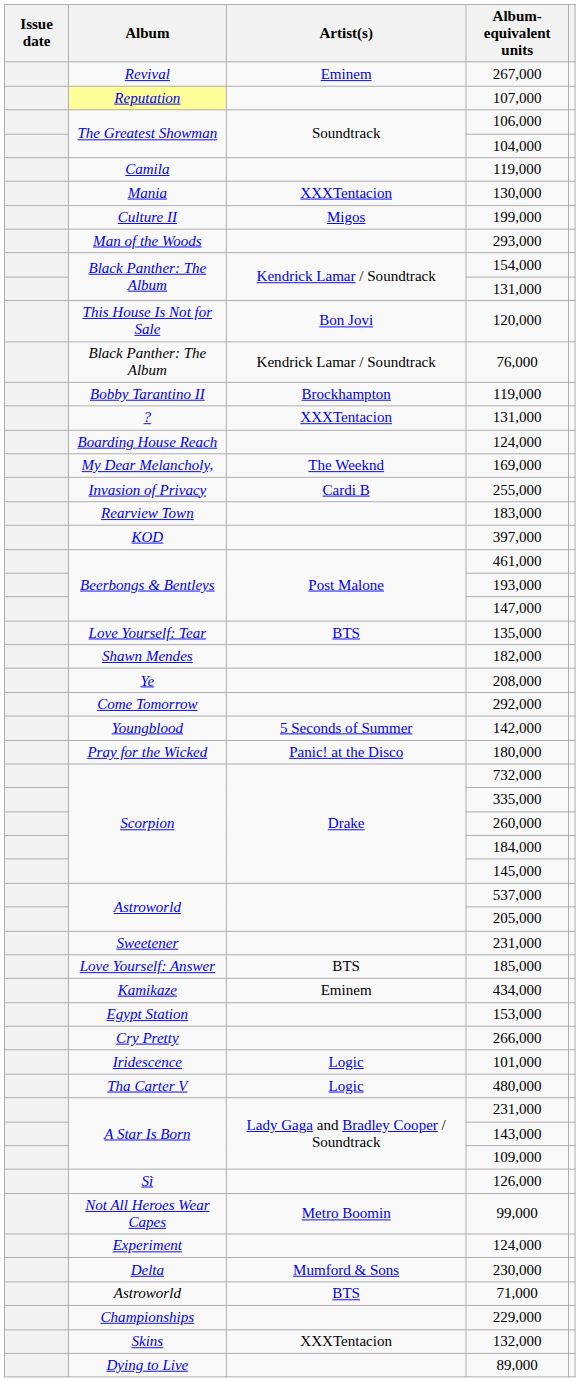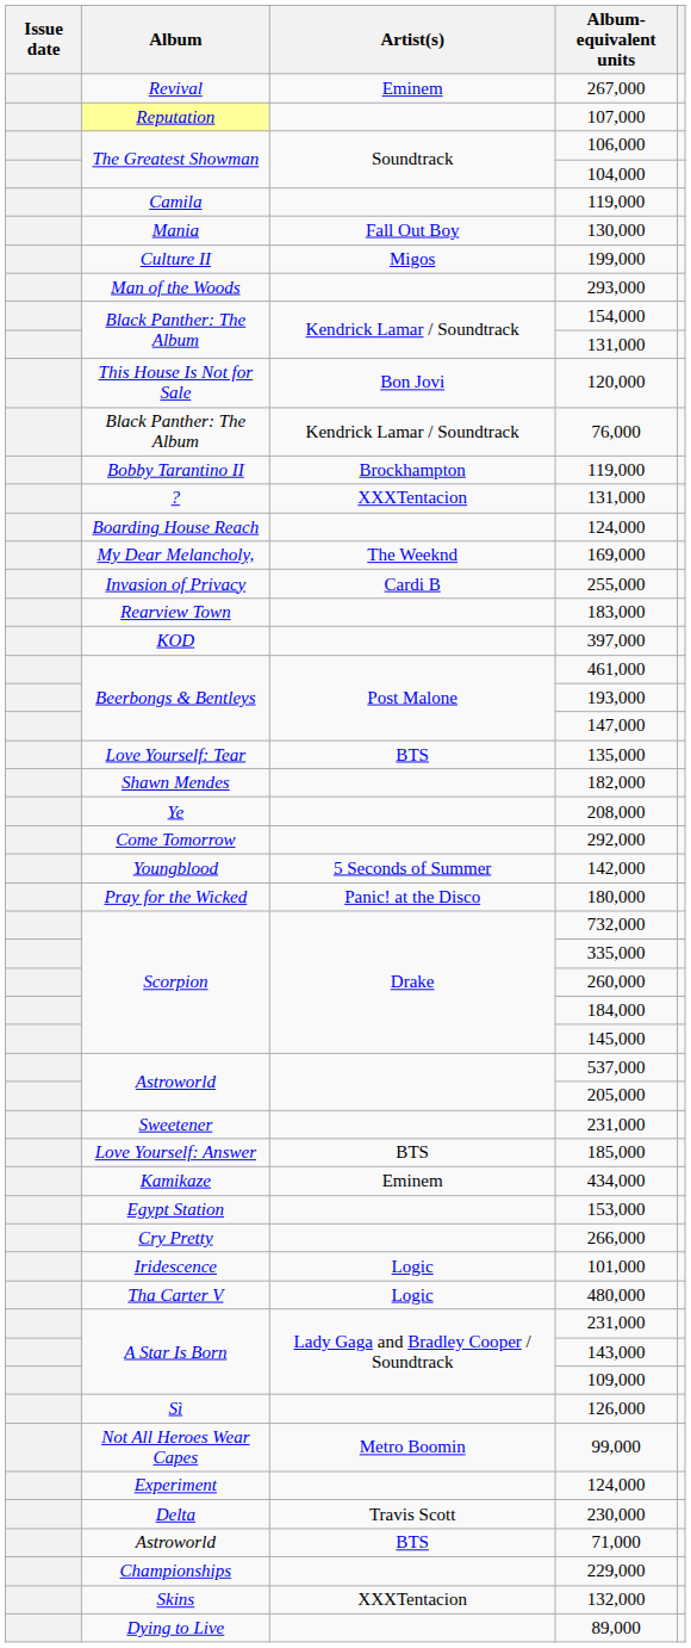130,000 | Artist(s): XXXTentacion -> Fall Out Boy
230,000 | Artist(s): Mumford & Sons -> Travis Scott
